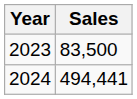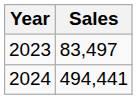2023 | Sales: 83,500 -> 83,497
